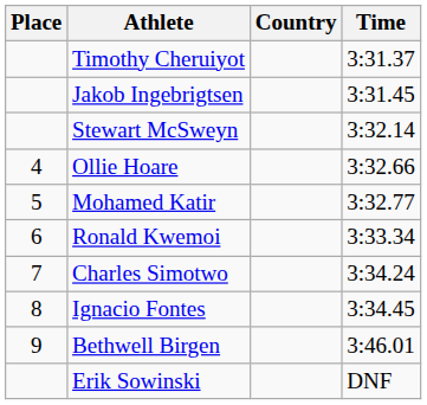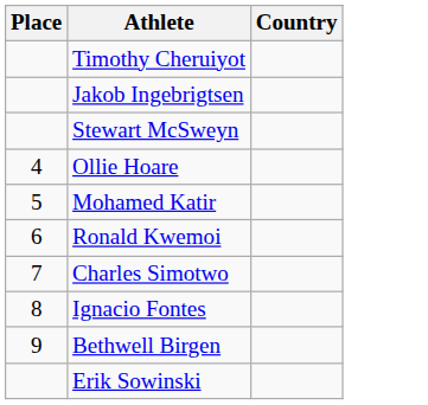- column: Time | 3:31.37 | 3:31.45 | 3:32.14 | 3:32.66 | 3:32.77 | 3:33.34 | 3:34.24 | 3:34.45 | 3:46.01 | DNF
